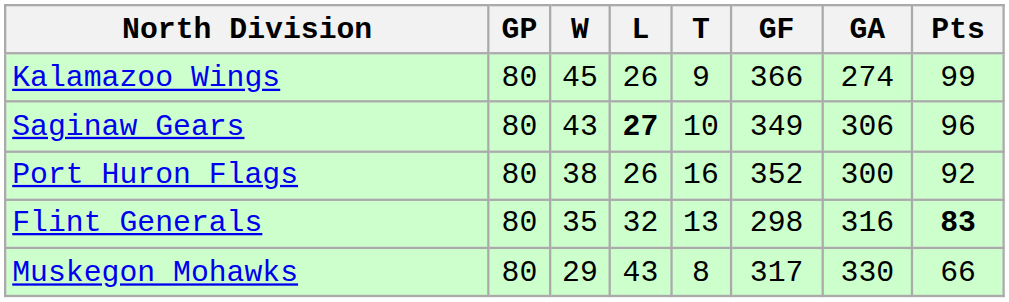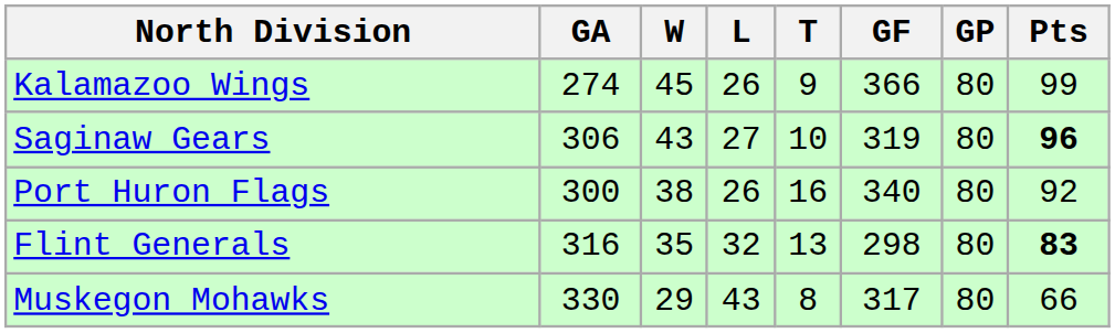columns swapped: GP <-> GA
Saginaw Gears | L: bold -> normal
Saginaw Gears | GF: 349 -> 319
Saginaw Gears | Pts: normal -> bold
Port Huron Flags | GF: 352 -> 340
